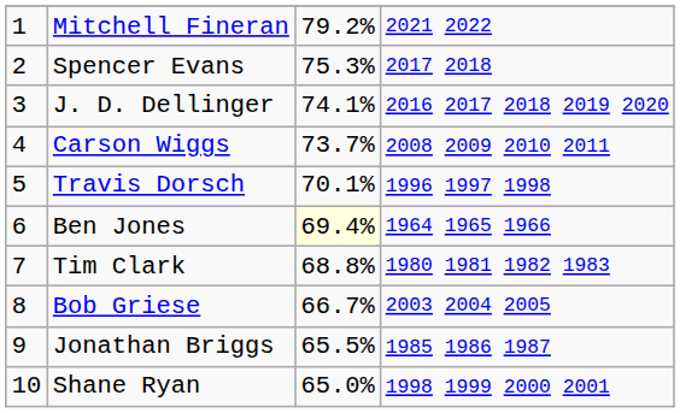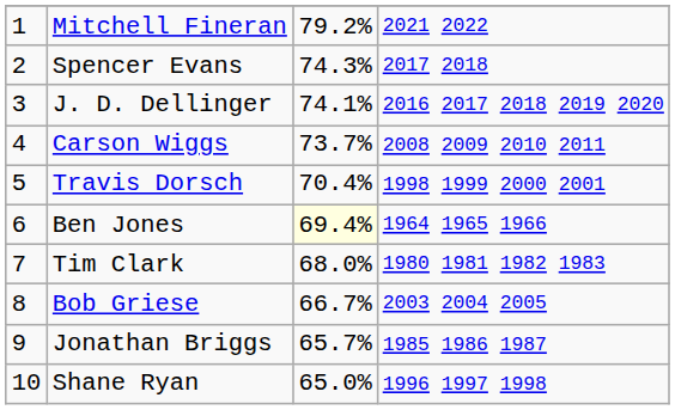Spencer Evans | column 3: 75.3% -> 74.3%
Travis Dorsch | column 3: 70.1% -> 70.4%
Travis Dorsch | column 4: 1996 1997 1998 -> 1998 1999 2000 2001
Tim Clark | column 3: 68.8% -> 68.0%
Jonathan Briggs | column 3: 65.5% -> 65.7%
Shane Ryan | column 4: 1998 1999 2000 2001 -> 1996 1997 1998
